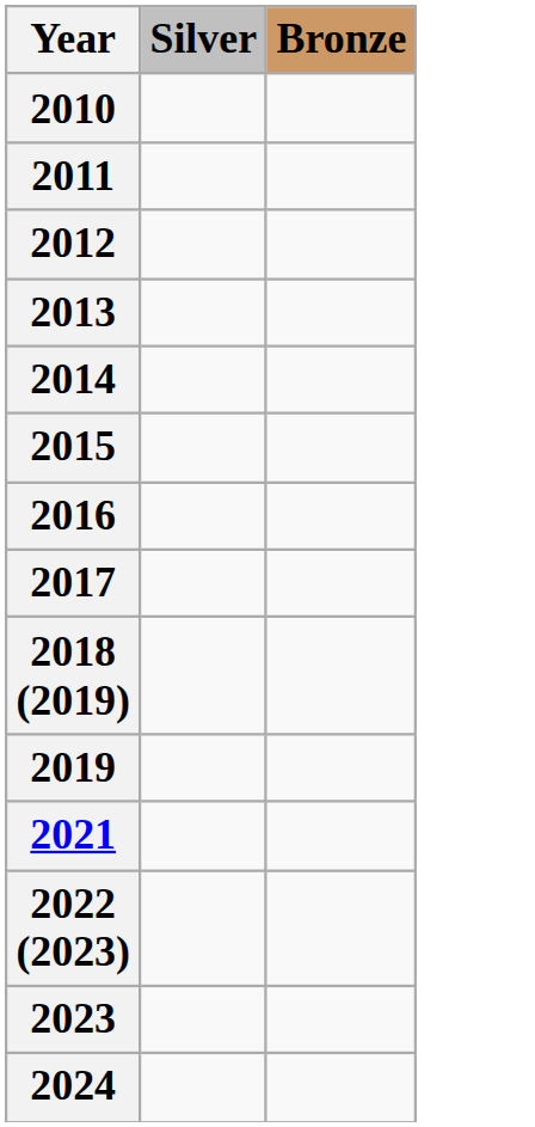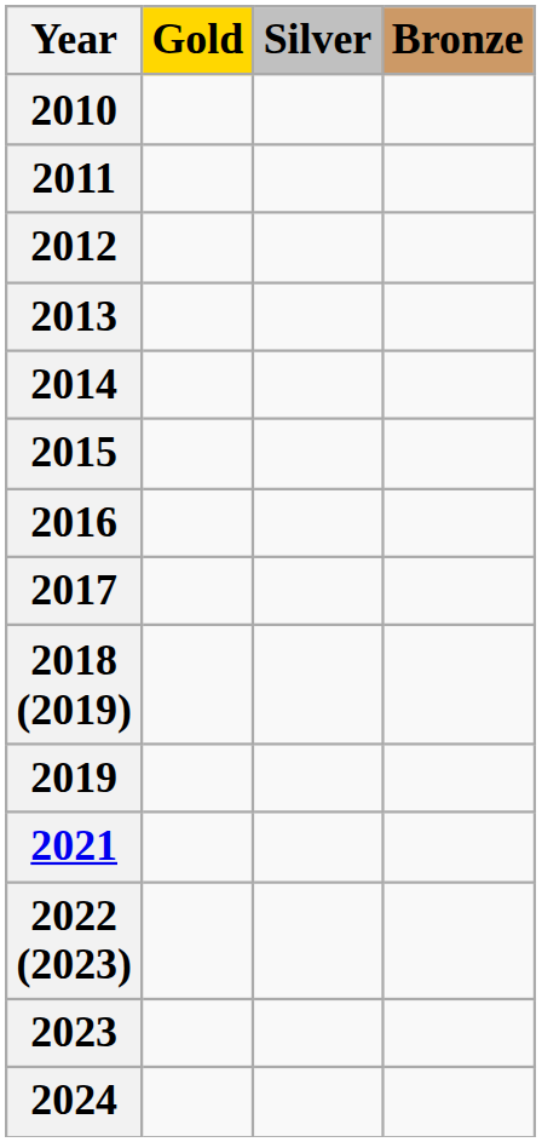+ column: Gold
